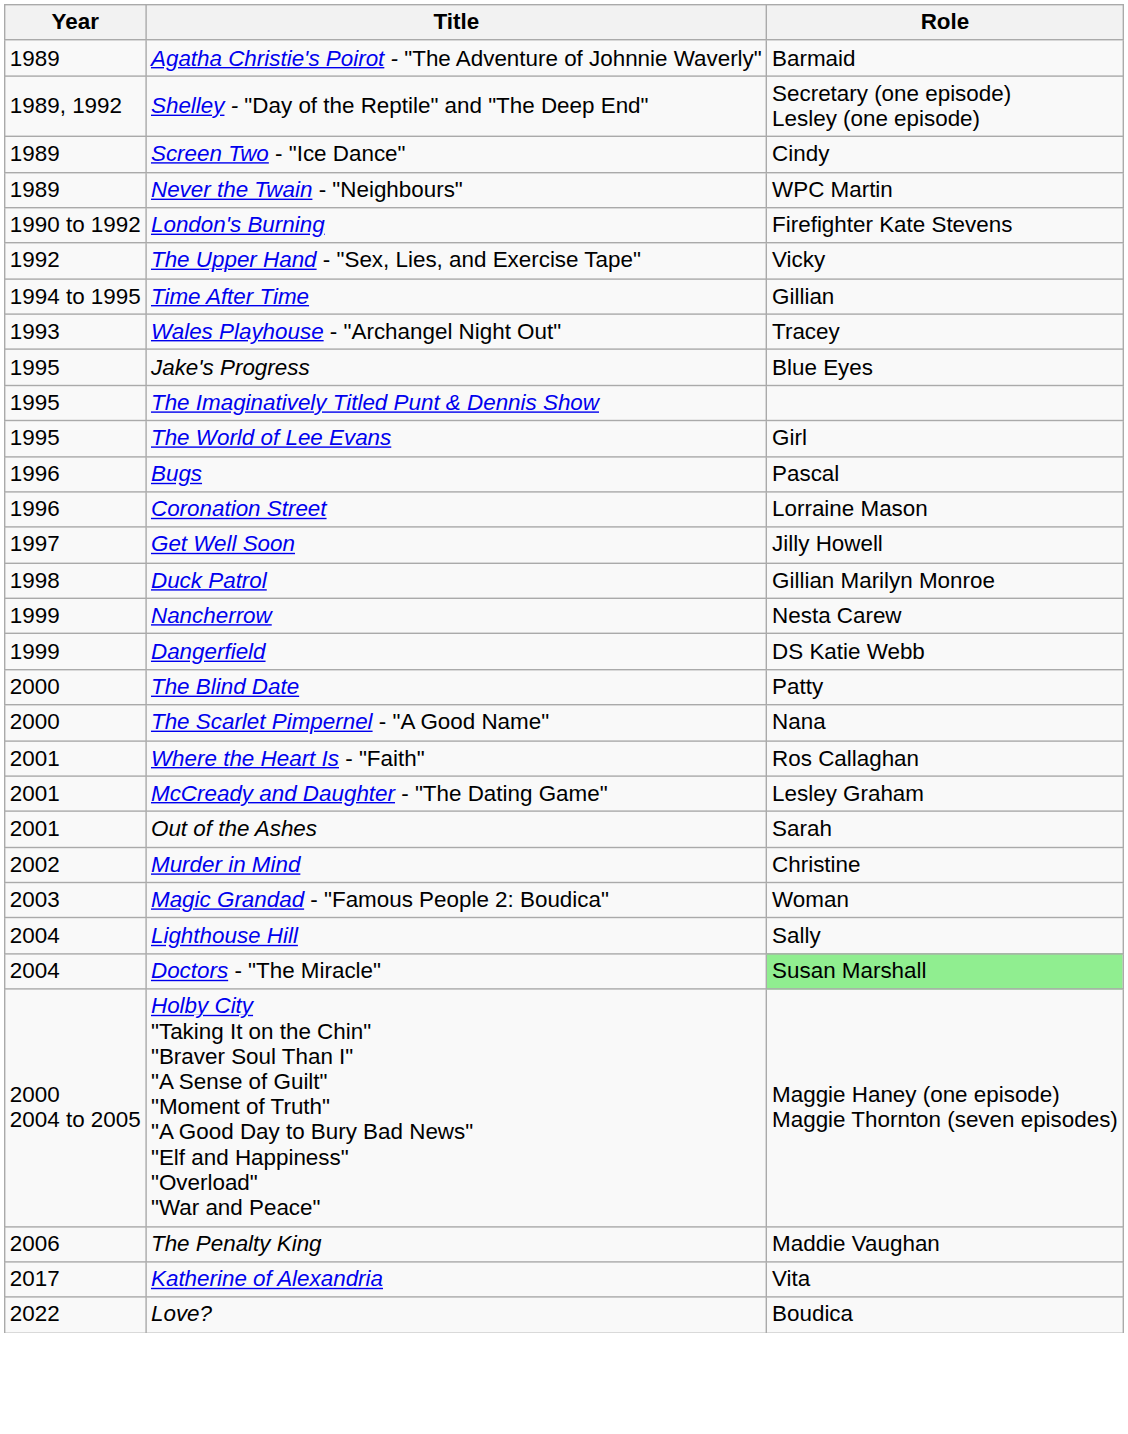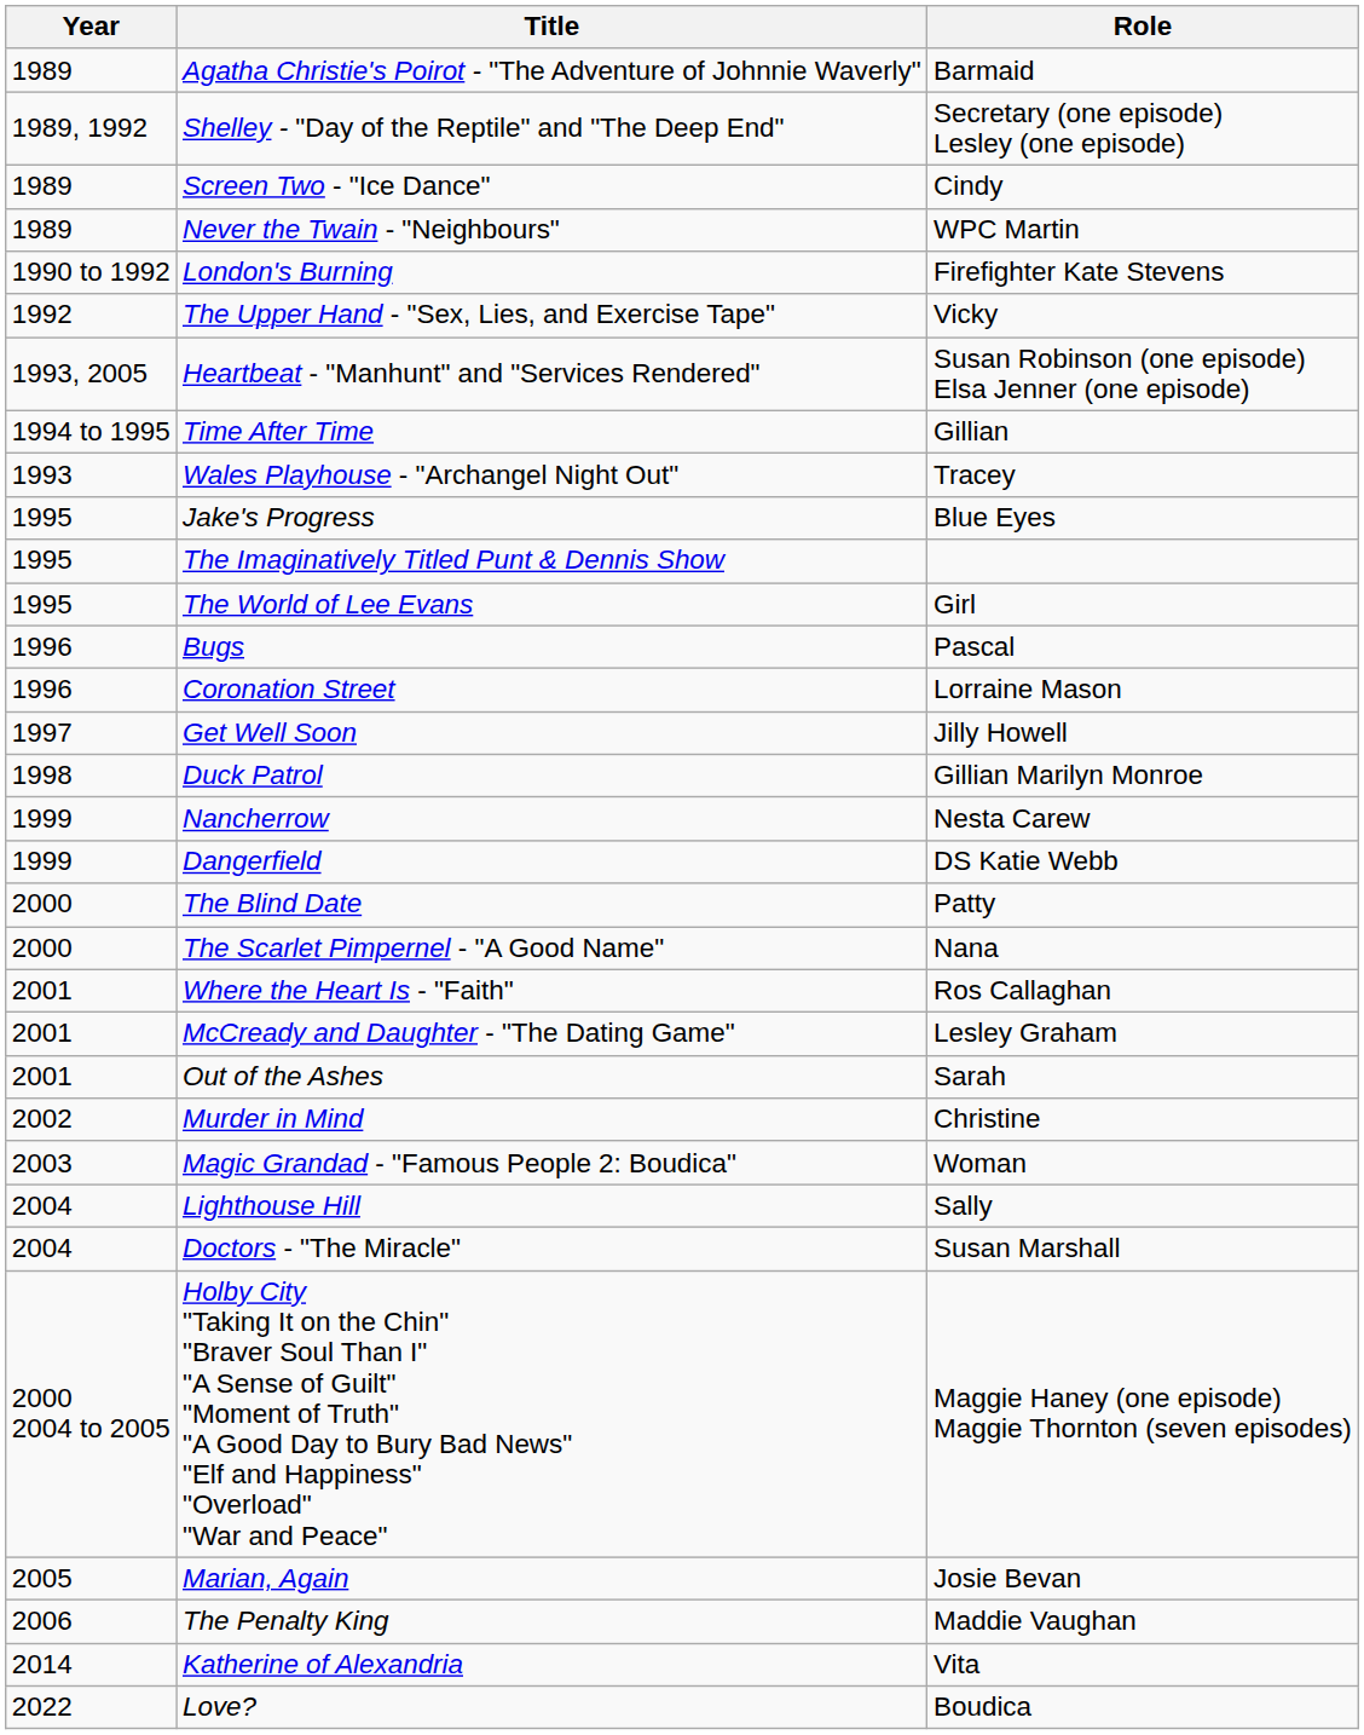+ row: 1993, 2005 | Heartbeat - "Manhunt" and "Services Rendered" | Susan Robinson (one episode) Elsa Jenner (one episode)
Doctors - "The Miracle" | Role: lightgreen background -> no background
+ row: 2005 | Marian, Again | Josie Bevan
Katherine of Alexandria | Year: 2017 -> 2014
